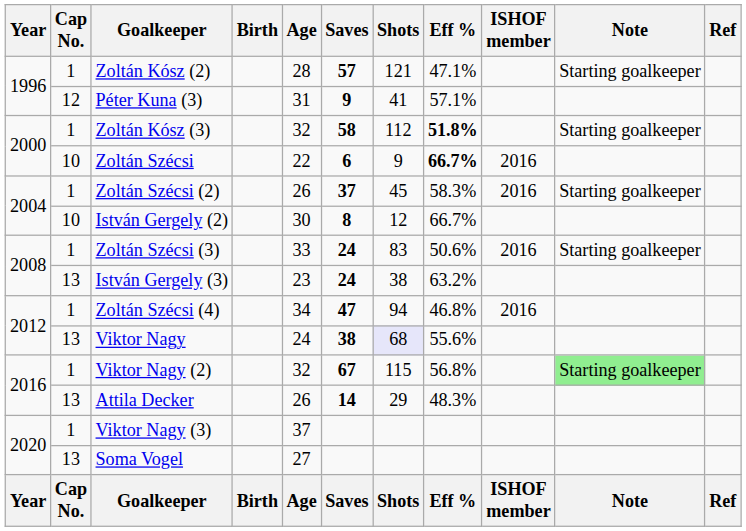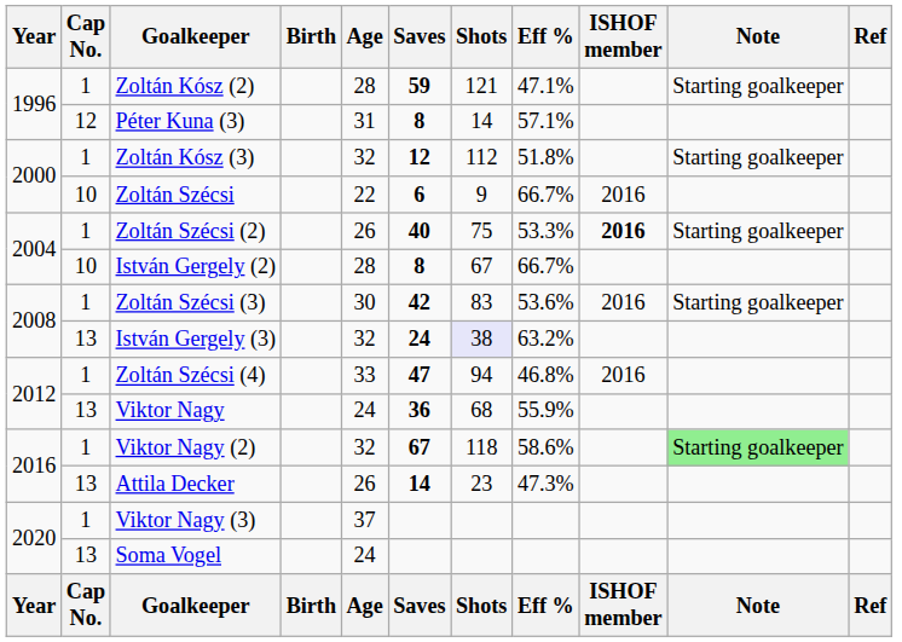Zoltán Kósz (2) | Saves: 57 -> 59
Péter Kuna (3) | Saves: 9 -> 8
Péter Kuna (3) | Shots: 41 -> 14
Zoltán Kósz (3) | Saves: 58 -> 12
Zoltán Kósz (3) | Eff %: bold -> normal
Zoltán Szécsi | Eff %: bold -> normal
Zoltán Szécsi (2) | Saves: 37 -> 40
Zoltán Szécsi (2) | Shots: 45 -> 75
Zoltán Szécsi (2) | Eff %: 58.3% -> 53.3%
Zoltán Szécsi (2) | ISHOF member: normal -> bold
István Gergely (2) | Age: 30 -> 28
István Gergely (2) | Shots: 12 -> 67
Zoltán Szécsi (3) | Age: 33 -> 30
Zoltán Szécsi (3) | Saves: 24 -> 42
Zoltán Szécsi (3) | Eff %: 50.6% -> 53.6%
István Gergely (3) | Age: 23 -> 32
István Gergely (3) | Shots: no background -> lavender background
Zoltán Szécsi (4) | Age: 34 -> 33
Viktor Nagy | Saves: 38 -> 36
Viktor Nagy | Shots: lavender background -> no background
Viktor Nagy | Eff %: 55.6% -> 55.9%
Viktor Nagy (2) | Shots: 115 -> 118
Viktor Nagy (2) | Eff %: 56.8% -> 58.6%
Attila Decker | Shots: 29 -> 23
Attila Decker | Eff %: 48.3% -> 47.3%
Soma Vogel | Age: 27 -> 24
